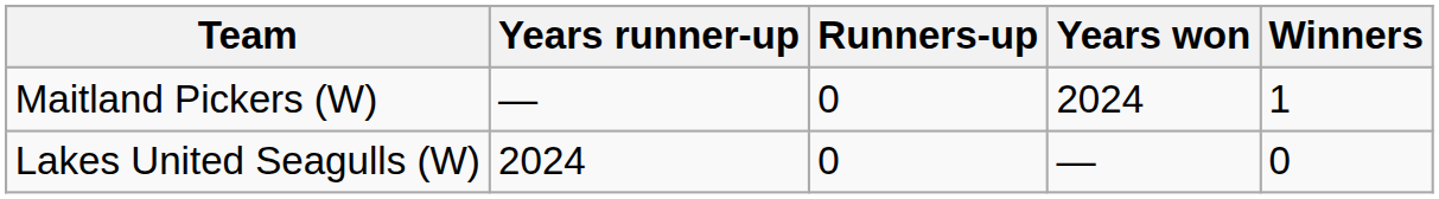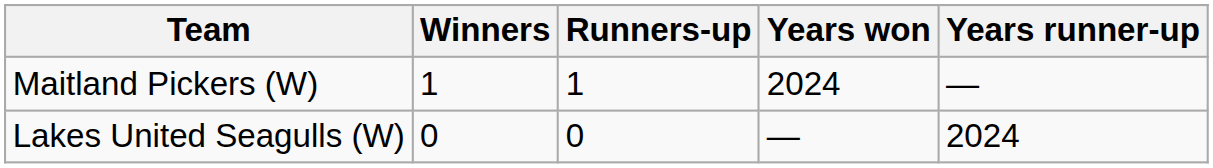columns swapped: Winners <-> Years runner-up
Maitland Pickers (W) | Runners-up: 0 -> 1
